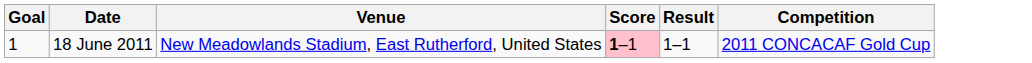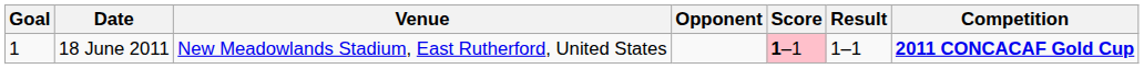+ column: Opponent
18 June 2011 | Competition: normal -> bold
